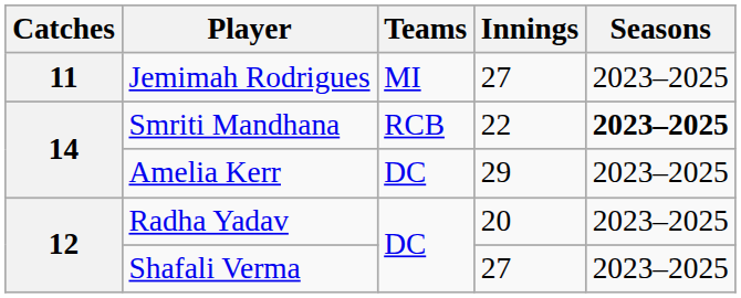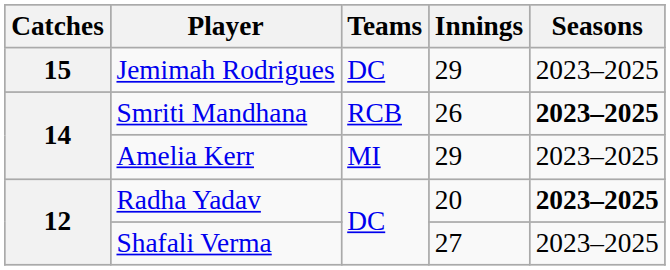Jemimah Rodrigues | Catches: 11 -> 15
Jemimah Rodrigues | Teams: MI -> DC
Jemimah Rodrigues | Innings: 27 -> 29
Smriti Mandhana | Innings: 22 -> 26
Amelia Kerr | Teams: DC -> MI
Radha Yadav | Seasons: normal -> bold
